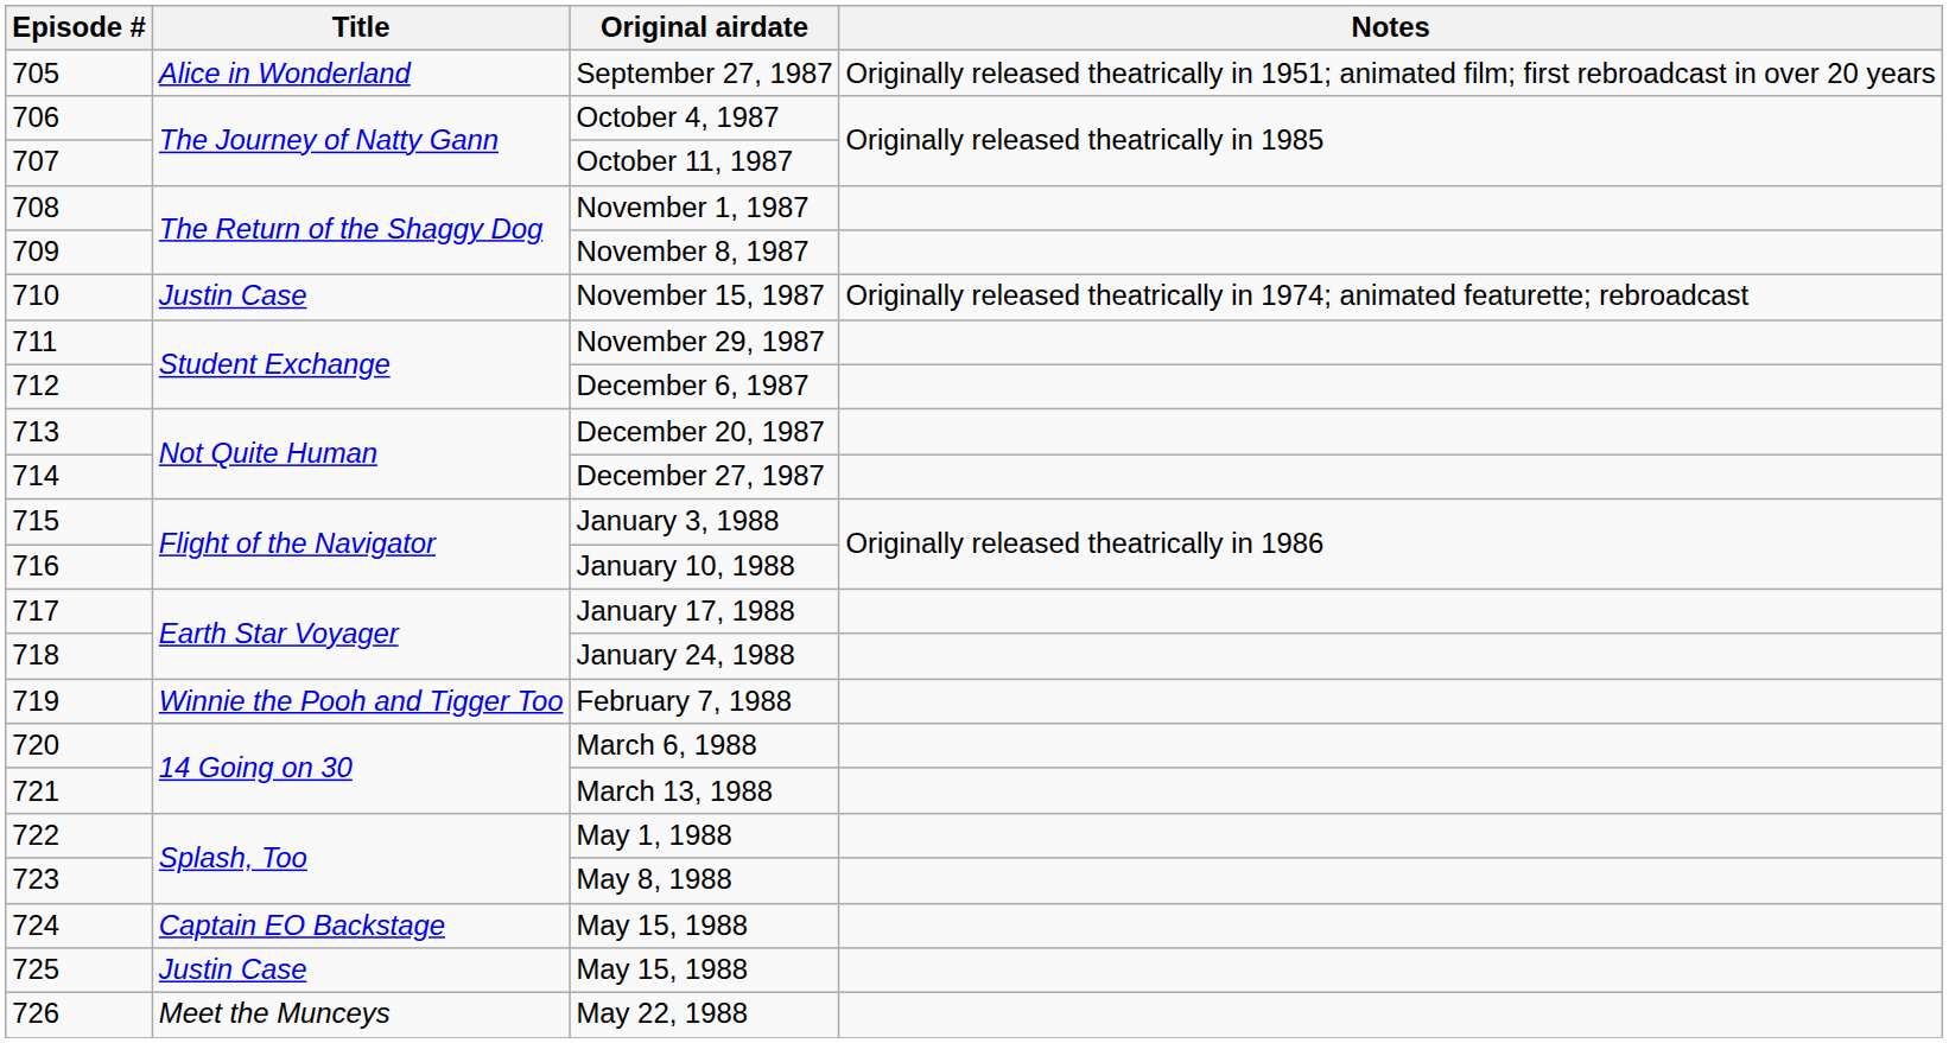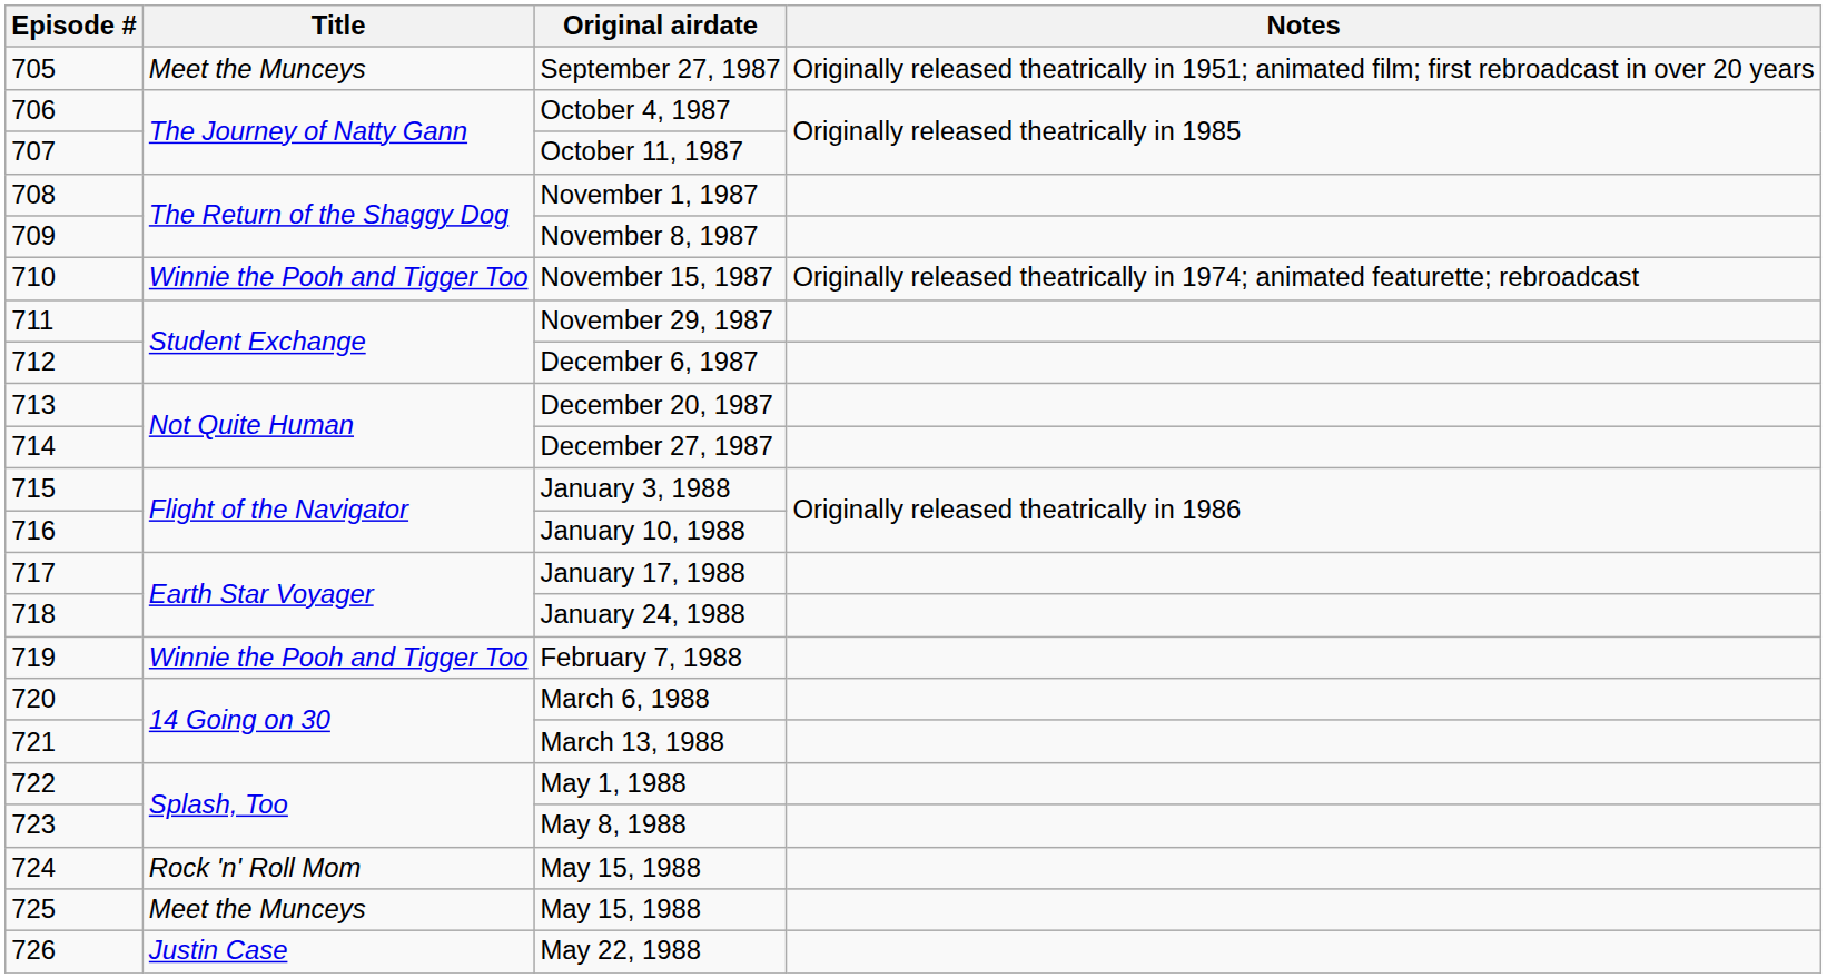September 27, 1987 | Title: Alice in Wonderland -> Meet the Munceys
November 15, 1987 | Title: Justin Case -> Winnie the Pooh and Tigger Too
724 / May 15, 1988 | Title: Captain EO Backstage -> Rock 'n' Roll Mom
725 / May 15, 1988 | Title: Justin Case -> Meet the Munceys
May 22, 1988 | Title: Meet the Munceys -> Justin Case
